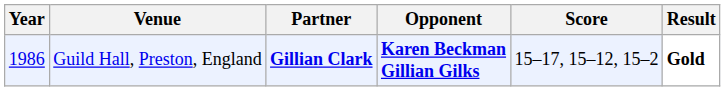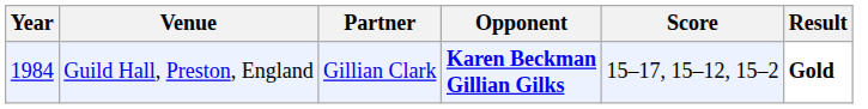Guild Hall, Preston, England | Year: 1986 -> 1984
Guild Hall, Preston, England | Partner: bold -> normal
